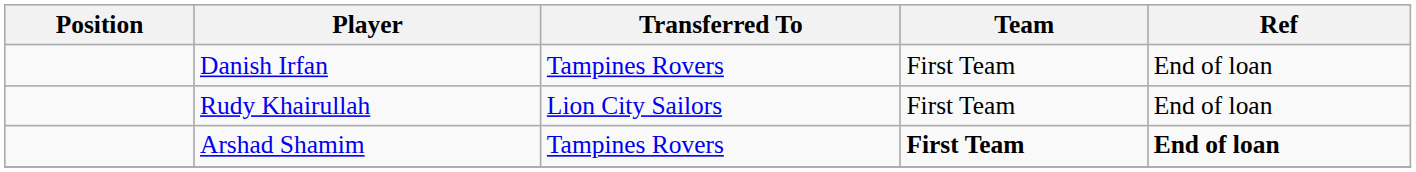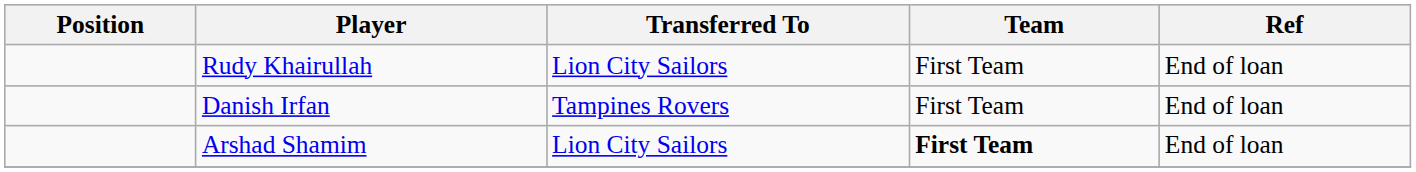rows swapped: Rudy Khairullah <-> Danish Irfan
Arshad Shamim | Transferred To: Tampines Rovers -> Lion City Sailors
Arshad Shamim | Ref: bold -> normal
